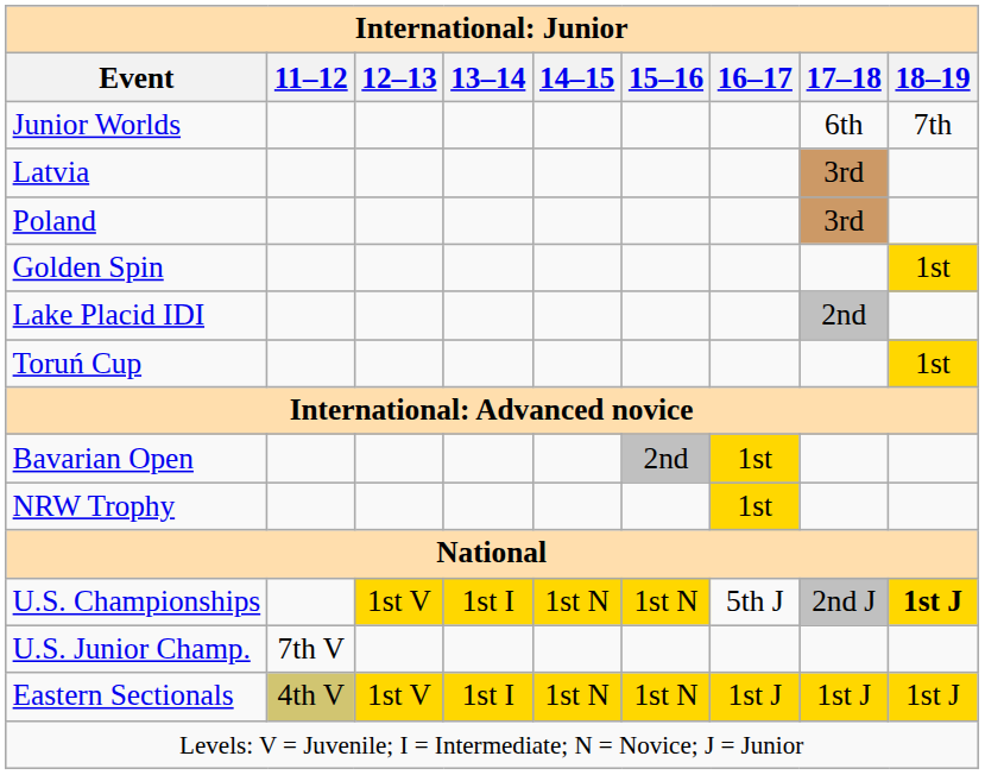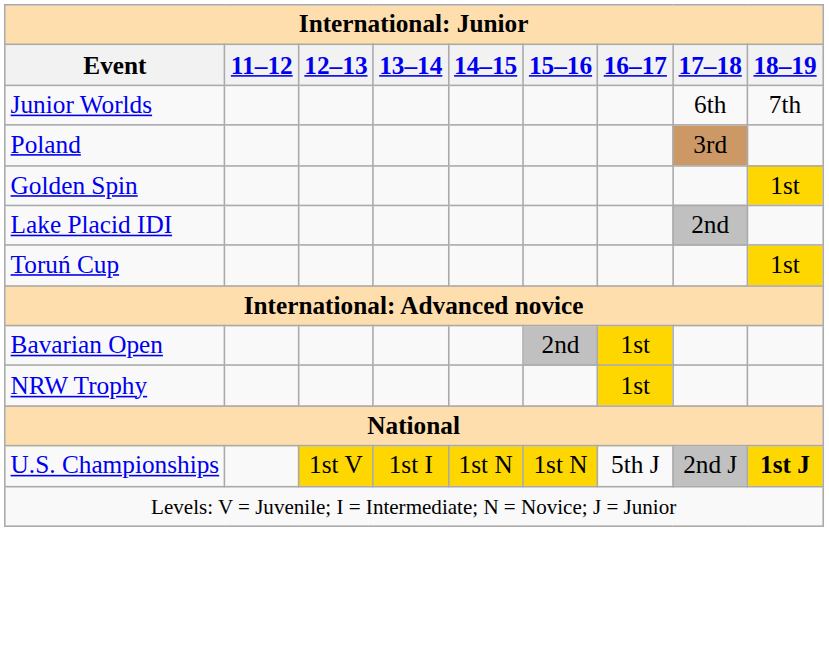- row: Latvia | 3rd
- row: U.S. Junior Champ. | 7th V
- row: Eastern Sectionals | 4th V | 1st V | 1st I | 1st N | 1st N | 1st J | 1st J | 1st J
